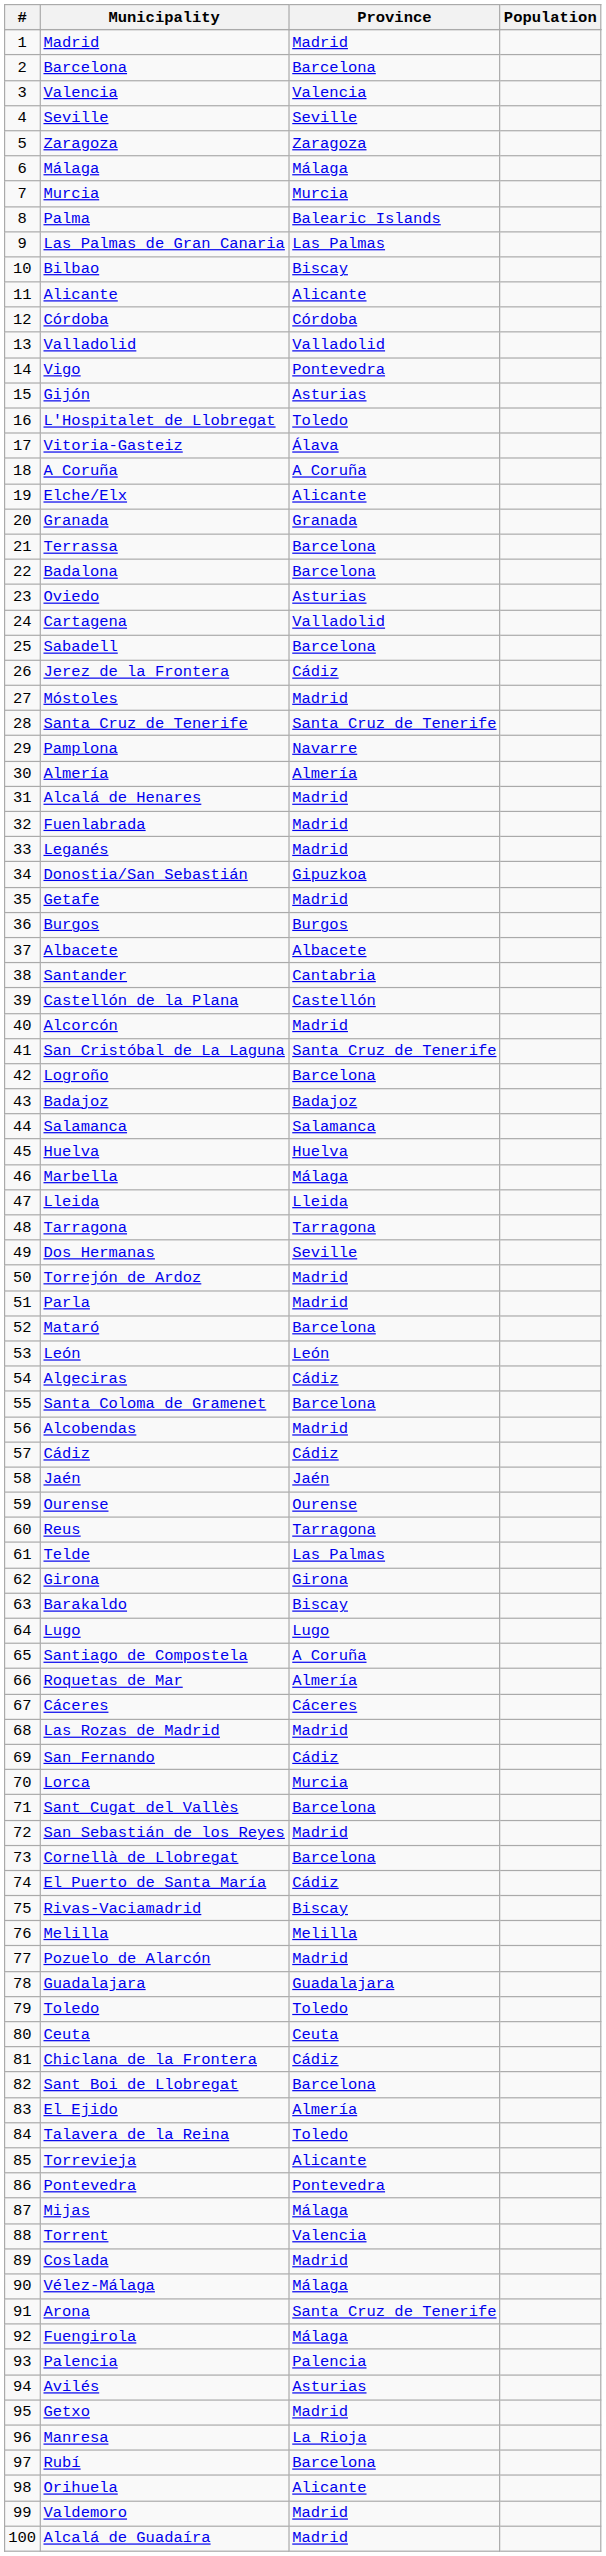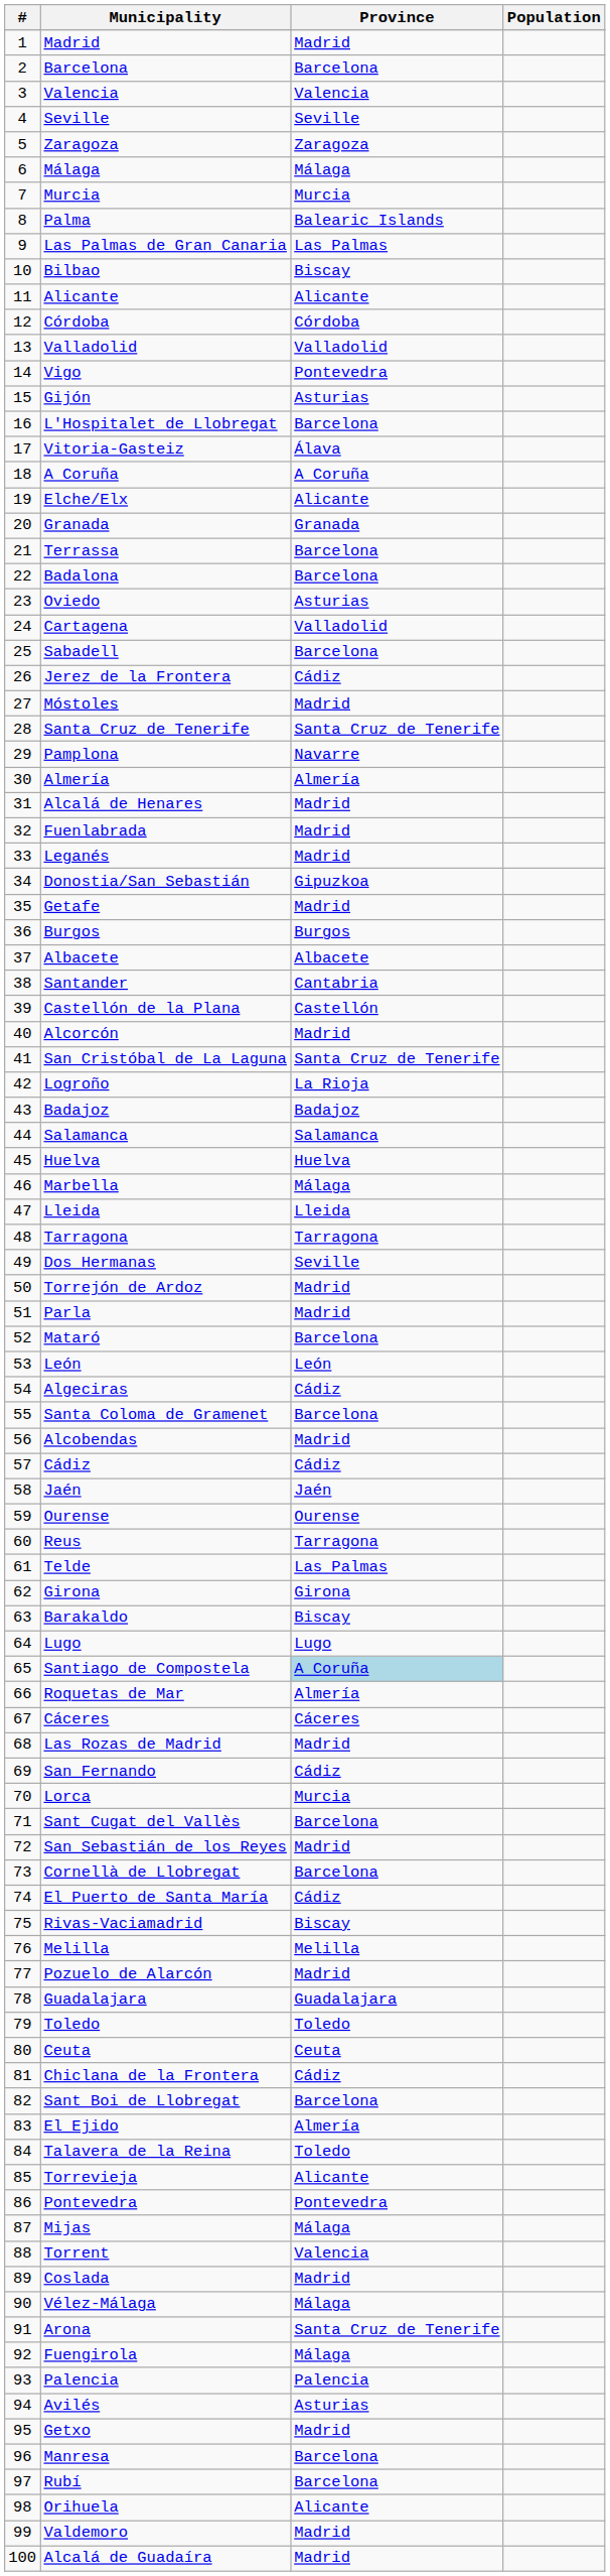L'Hospitalet de Llobregat | Province: Toledo -> Barcelona
Logroño | Province: Barcelona -> La Rioja
Santiago de Compostela | Province: no background -> lightblue background
Manresa | Province: La Rioja -> Barcelona
